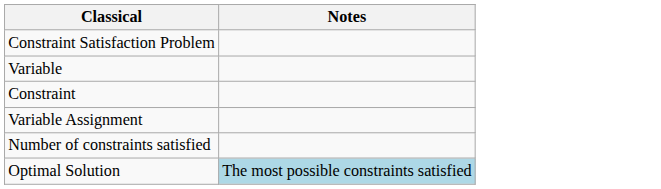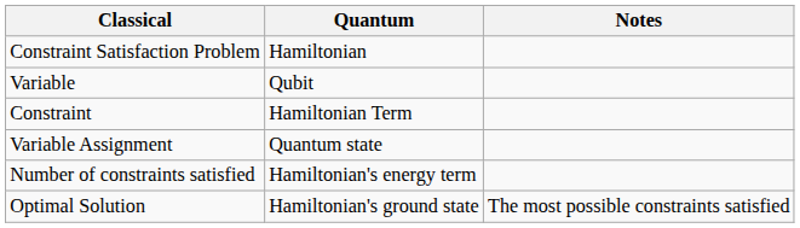+ column: Quantum | Hamiltonian | Qubit | Hamiltonian Term | Quantum state | Hamiltonian's energy term | Hamiltonian's ground state
Optimal Solution | Notes: lightblue background -> no background
